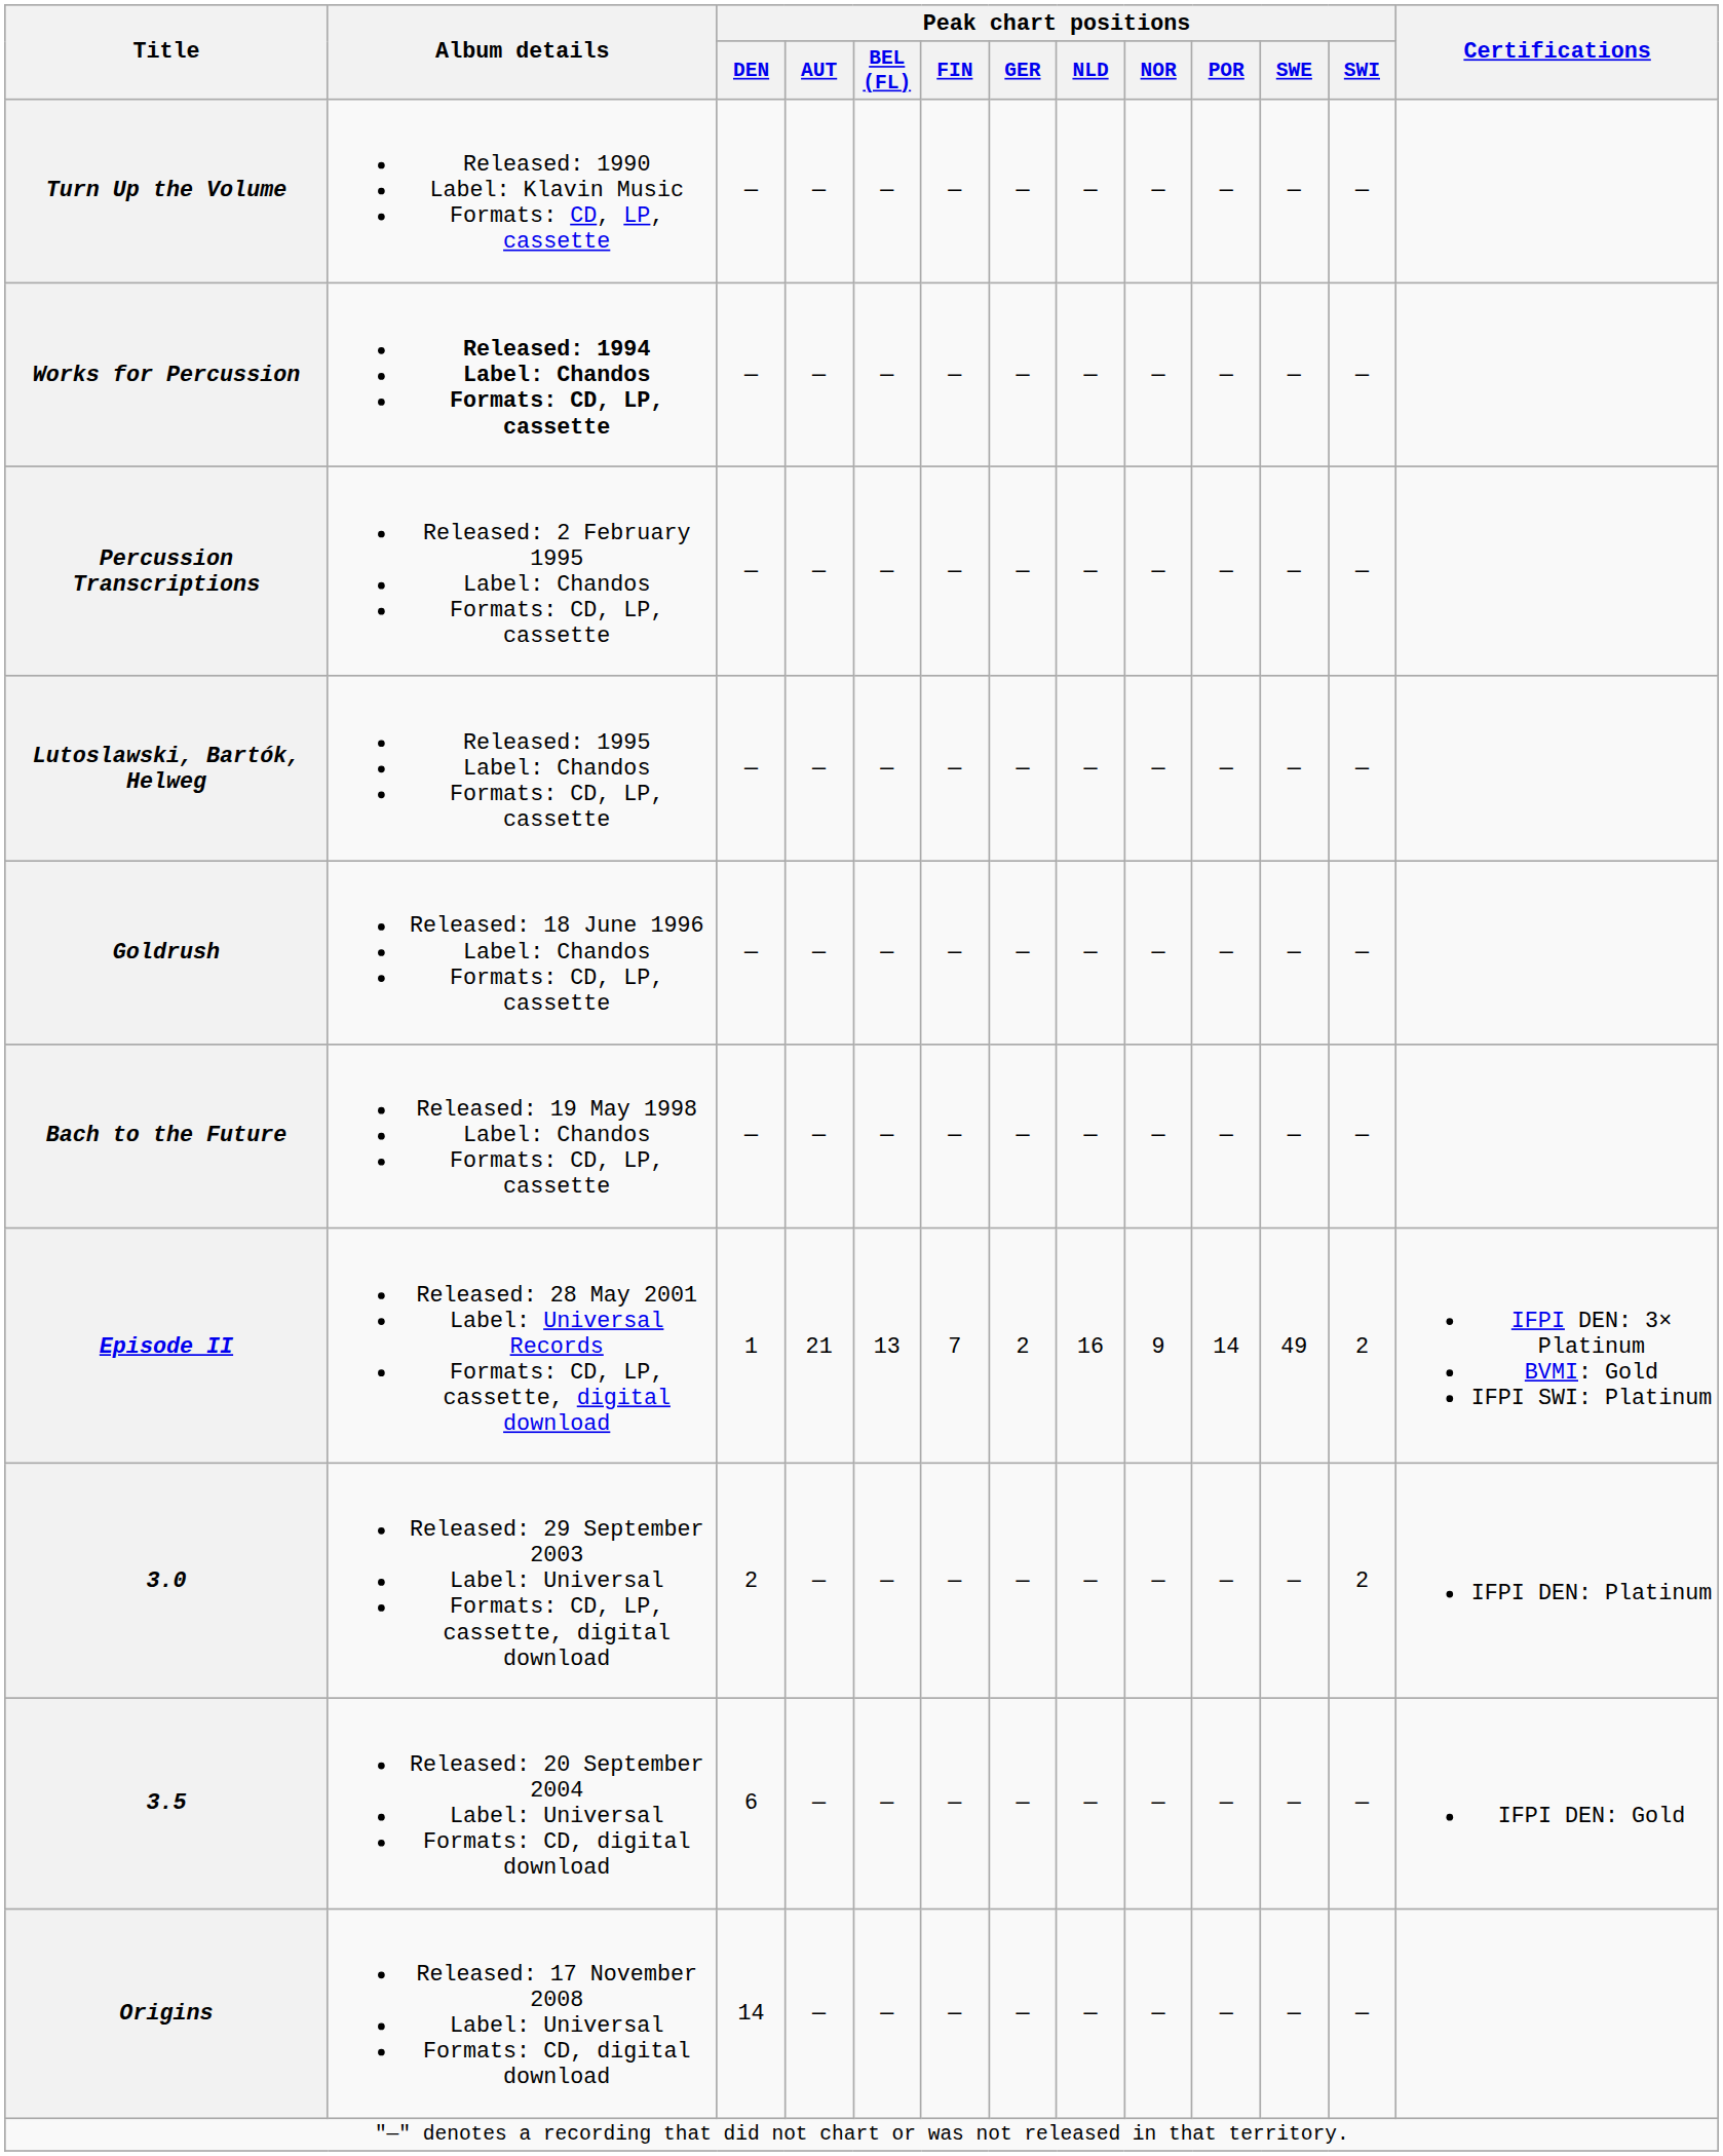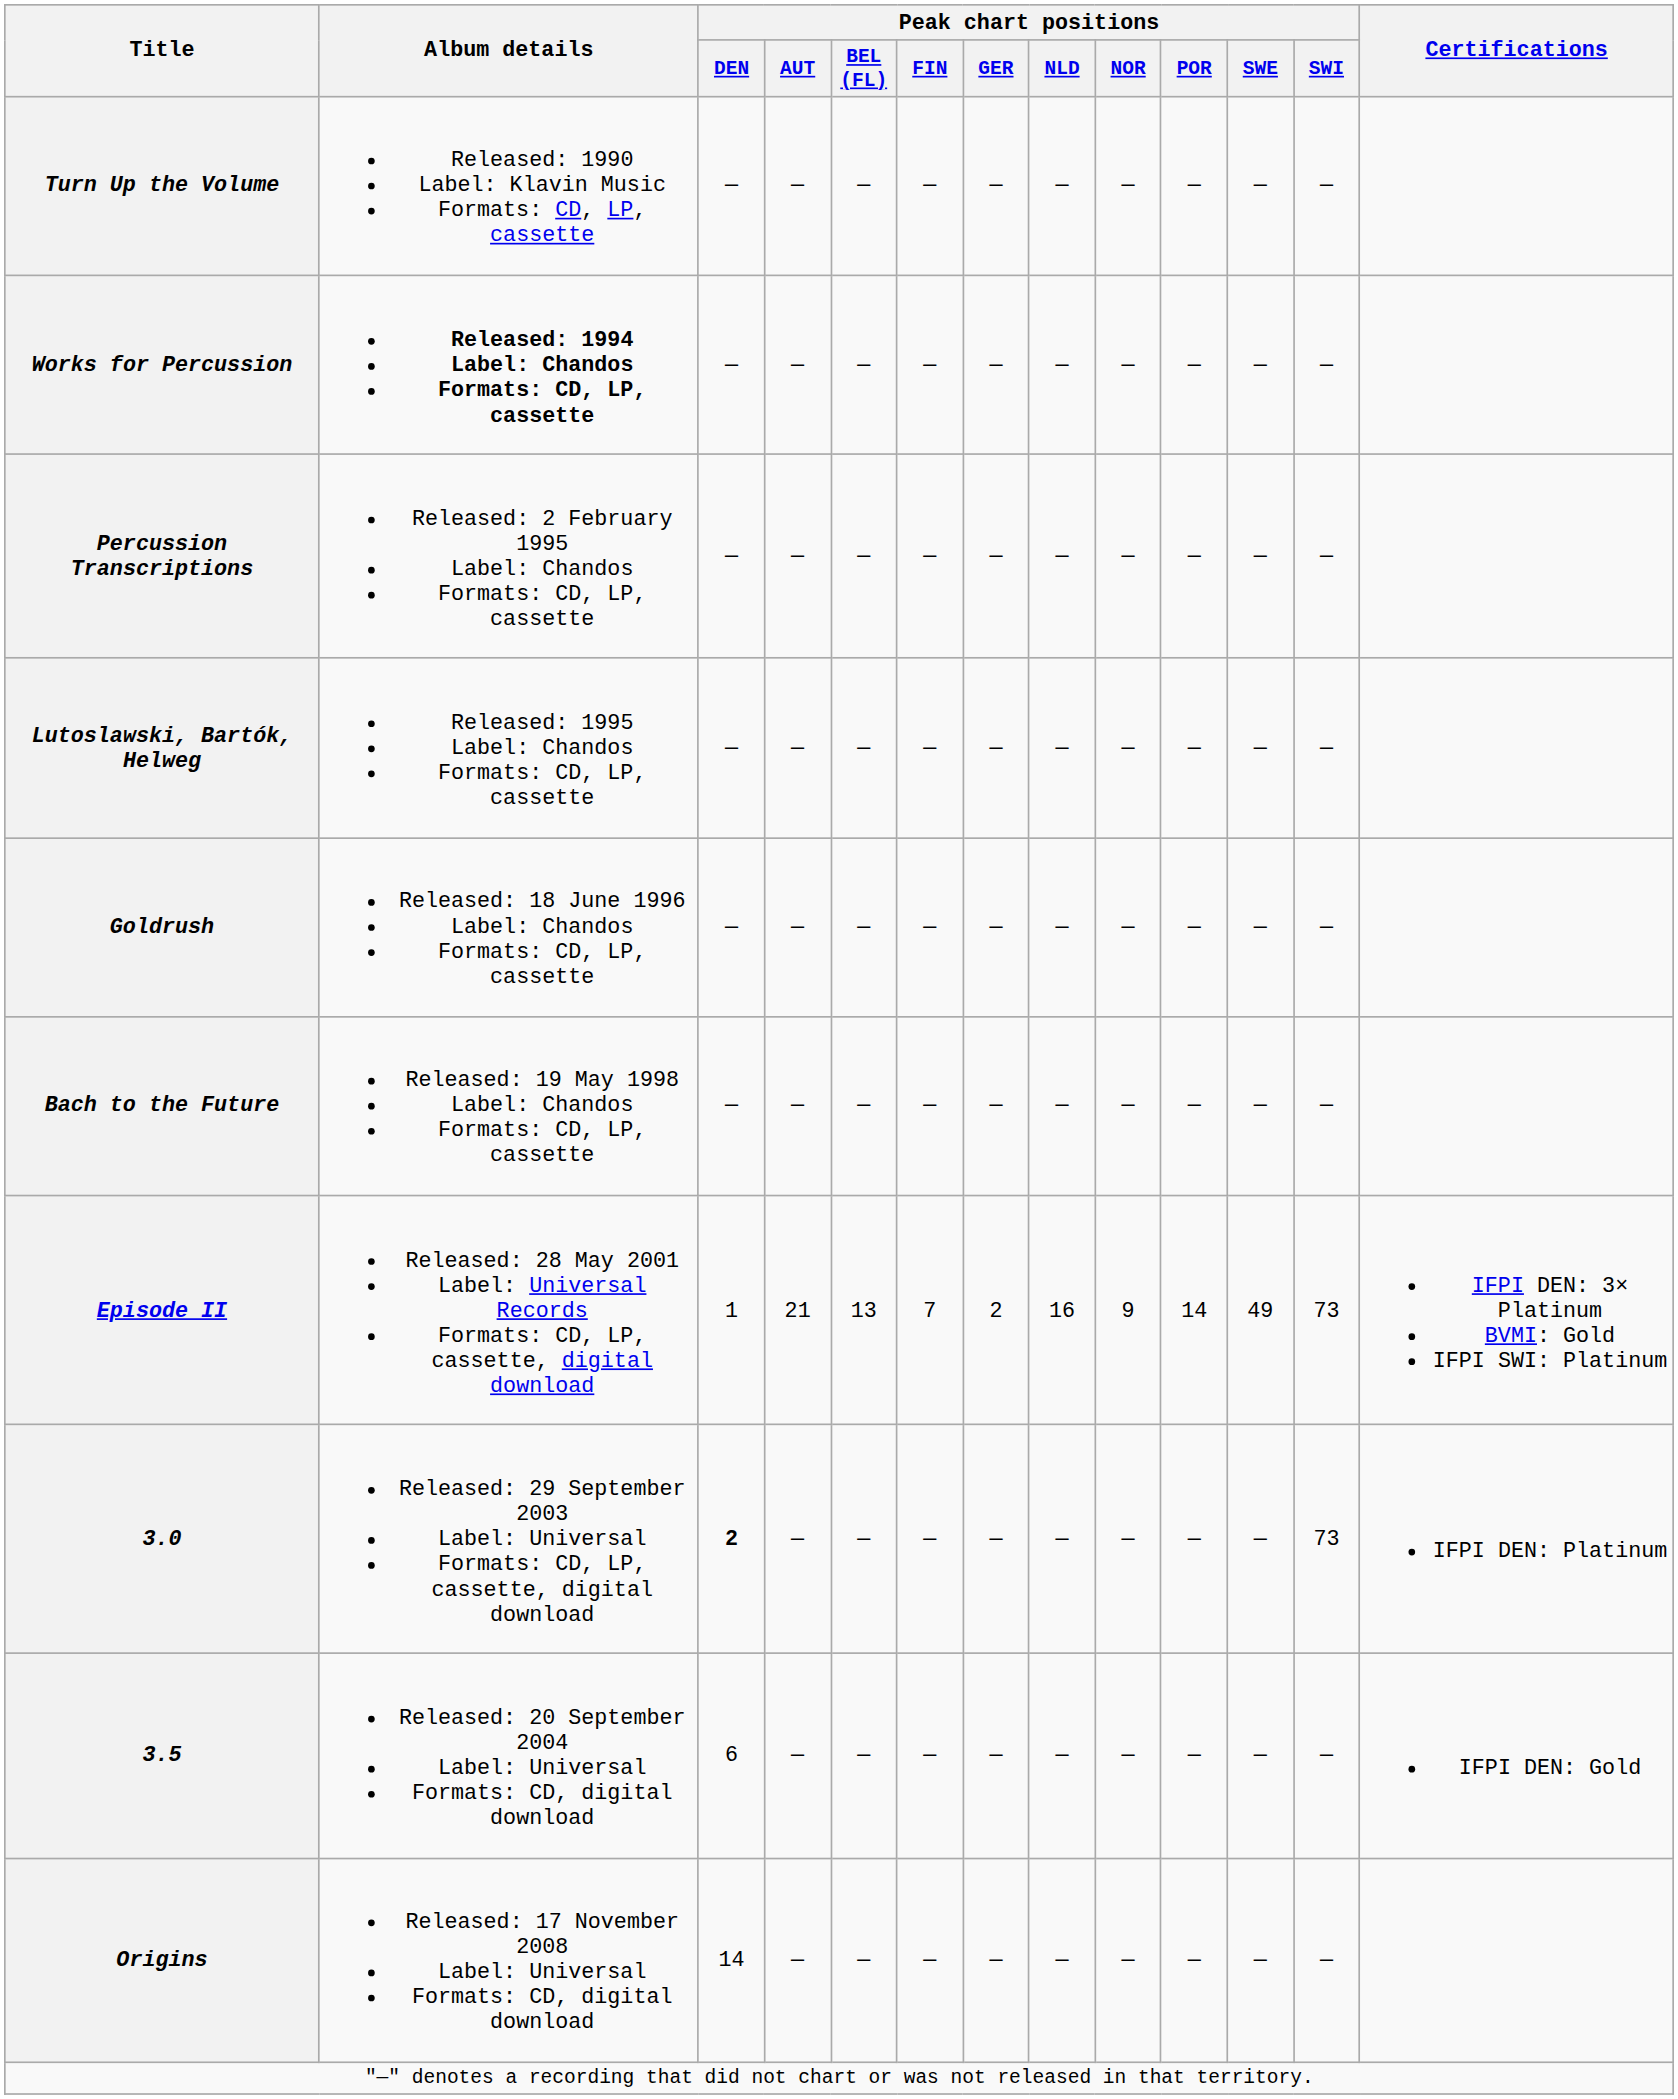Episode II | Peak chart positions / SWI: 2 -> 73
3.0 | Peak chart positions / DEN: normal -> bold
3.0 | Peak chart positions / SWI: 2 -> 73
